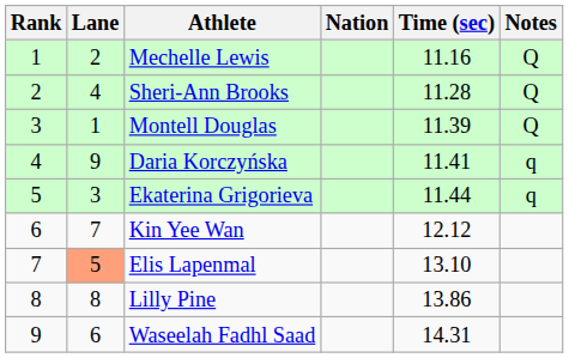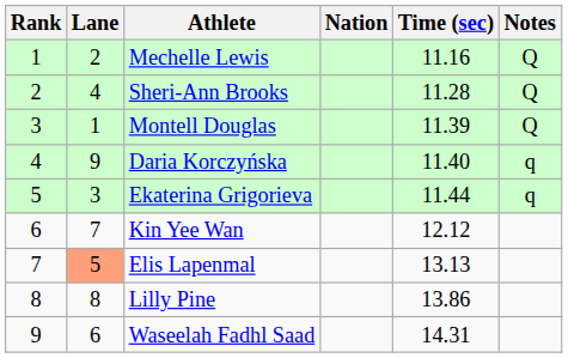Daria Korczyńska | Time (sec): 11.41 -> 11.40
Elis Lapenmal | Time (sec): 13.10 -> 13.13
